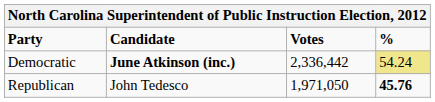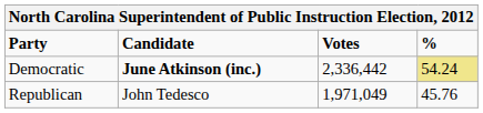Republican | Votes: 1,971,050 -> 1,971,049
Republican | %: bold -> normal
